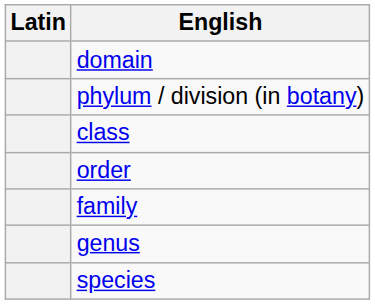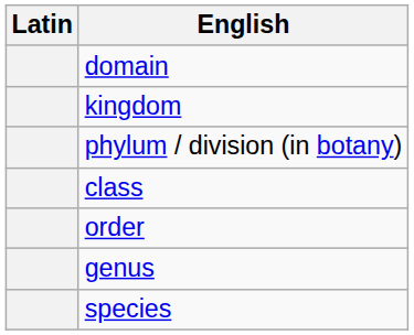+ row: kingdom
- row: family
